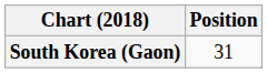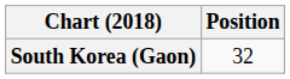South Korea (Gaon) | Position: 31 -> 32
